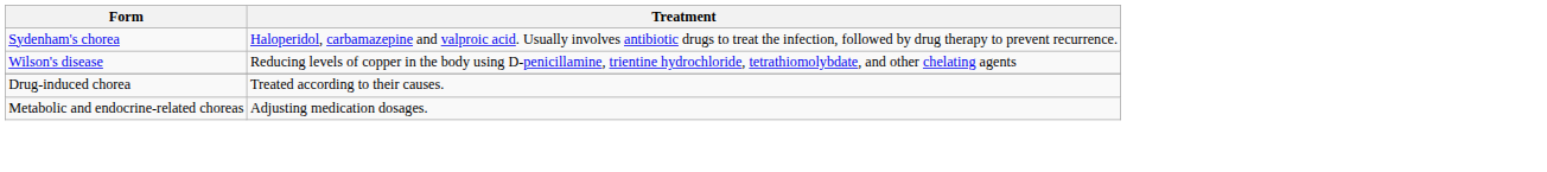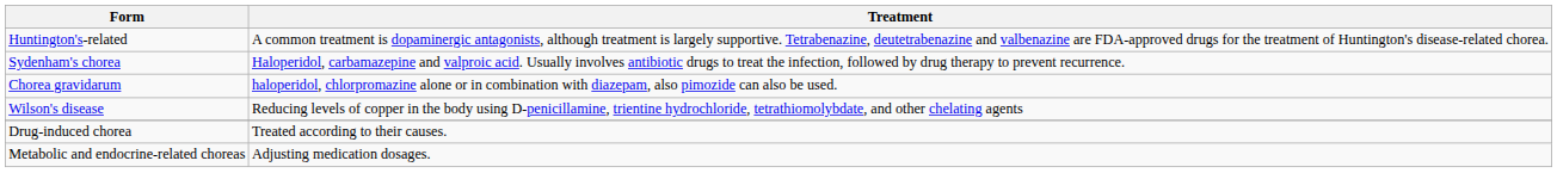+ row: Huntington's-related | A common treatment is dopaminergic antagonists, although treatment is largely supportive. Tetrabenazine, deutetrabenazine and valbenazine are FDA-approved drugs for the treatment of Huntington's disease-related chorea.
+ row: Chorea gravidarum | haloperidol, chlorpromazine alone or in combination with diazepam, also pimozide can also be used.
